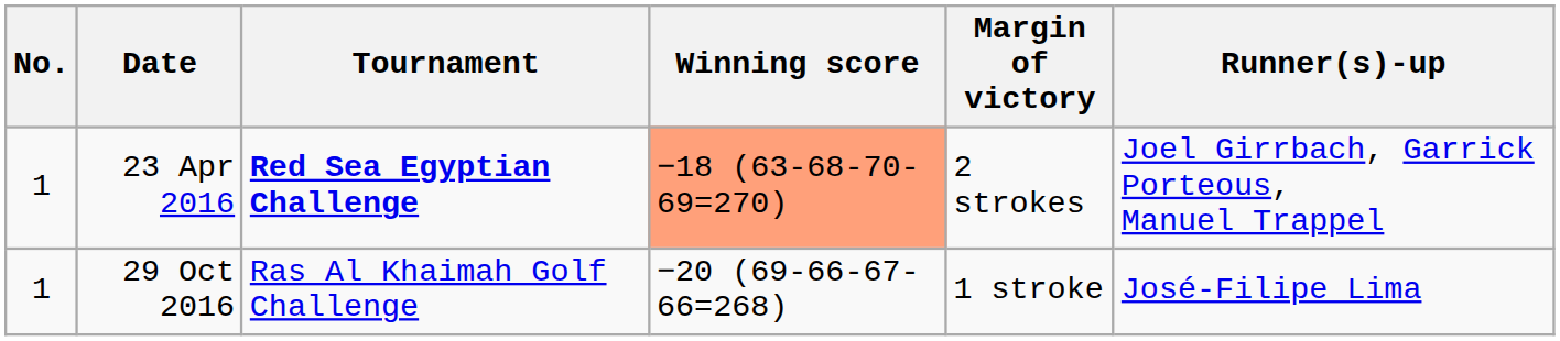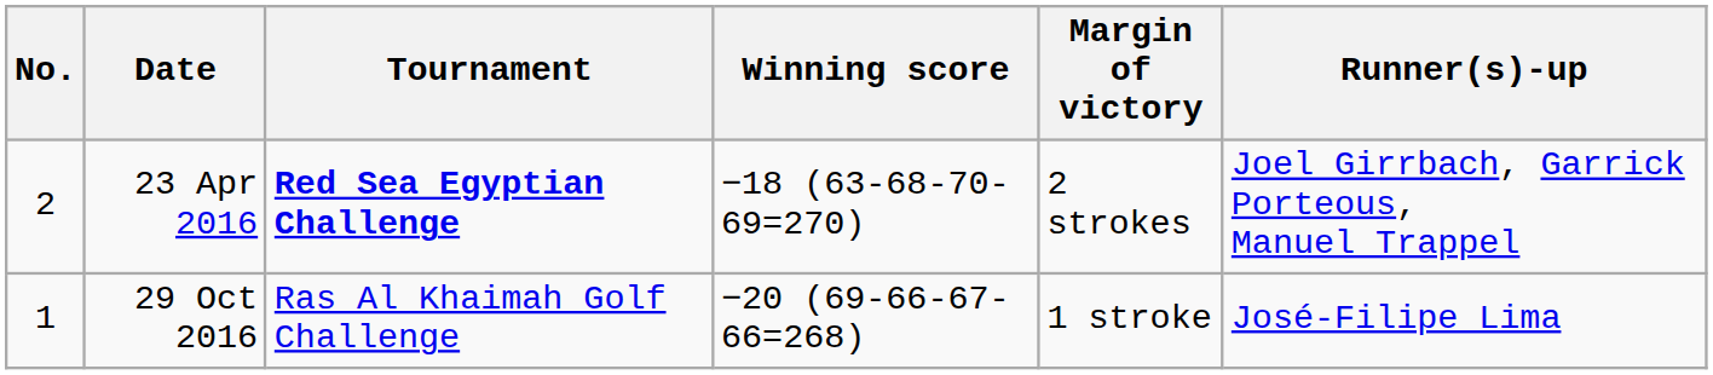23 Apr 2016 | No.: 1 -> 2
23 Apr 2016 | Winning score: lightsalmon background -> no background
